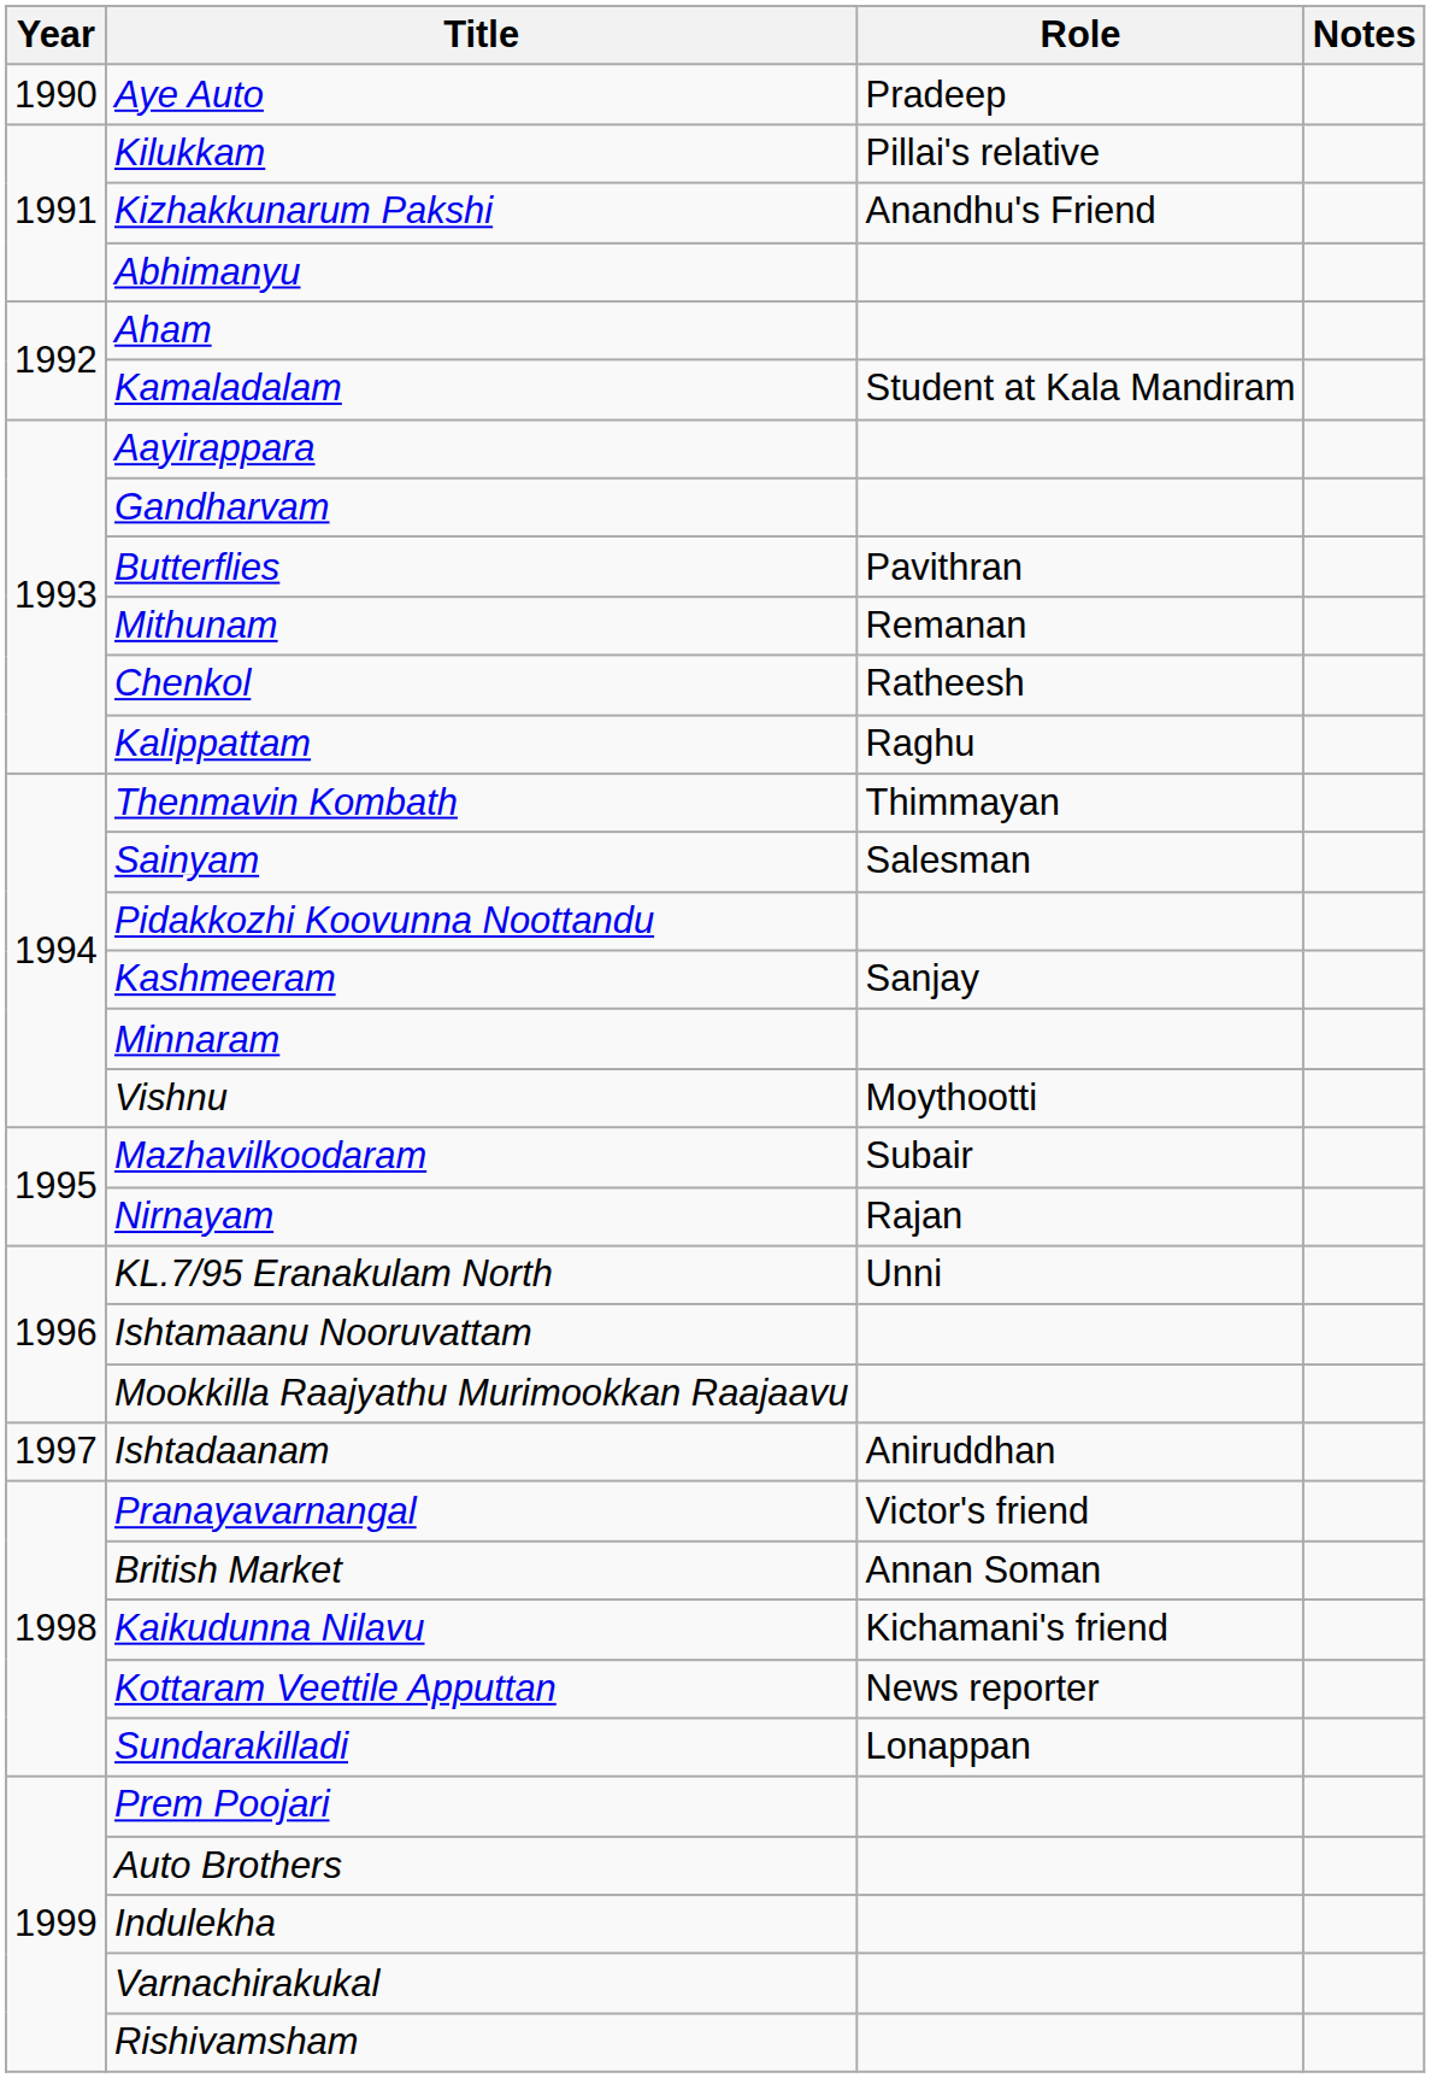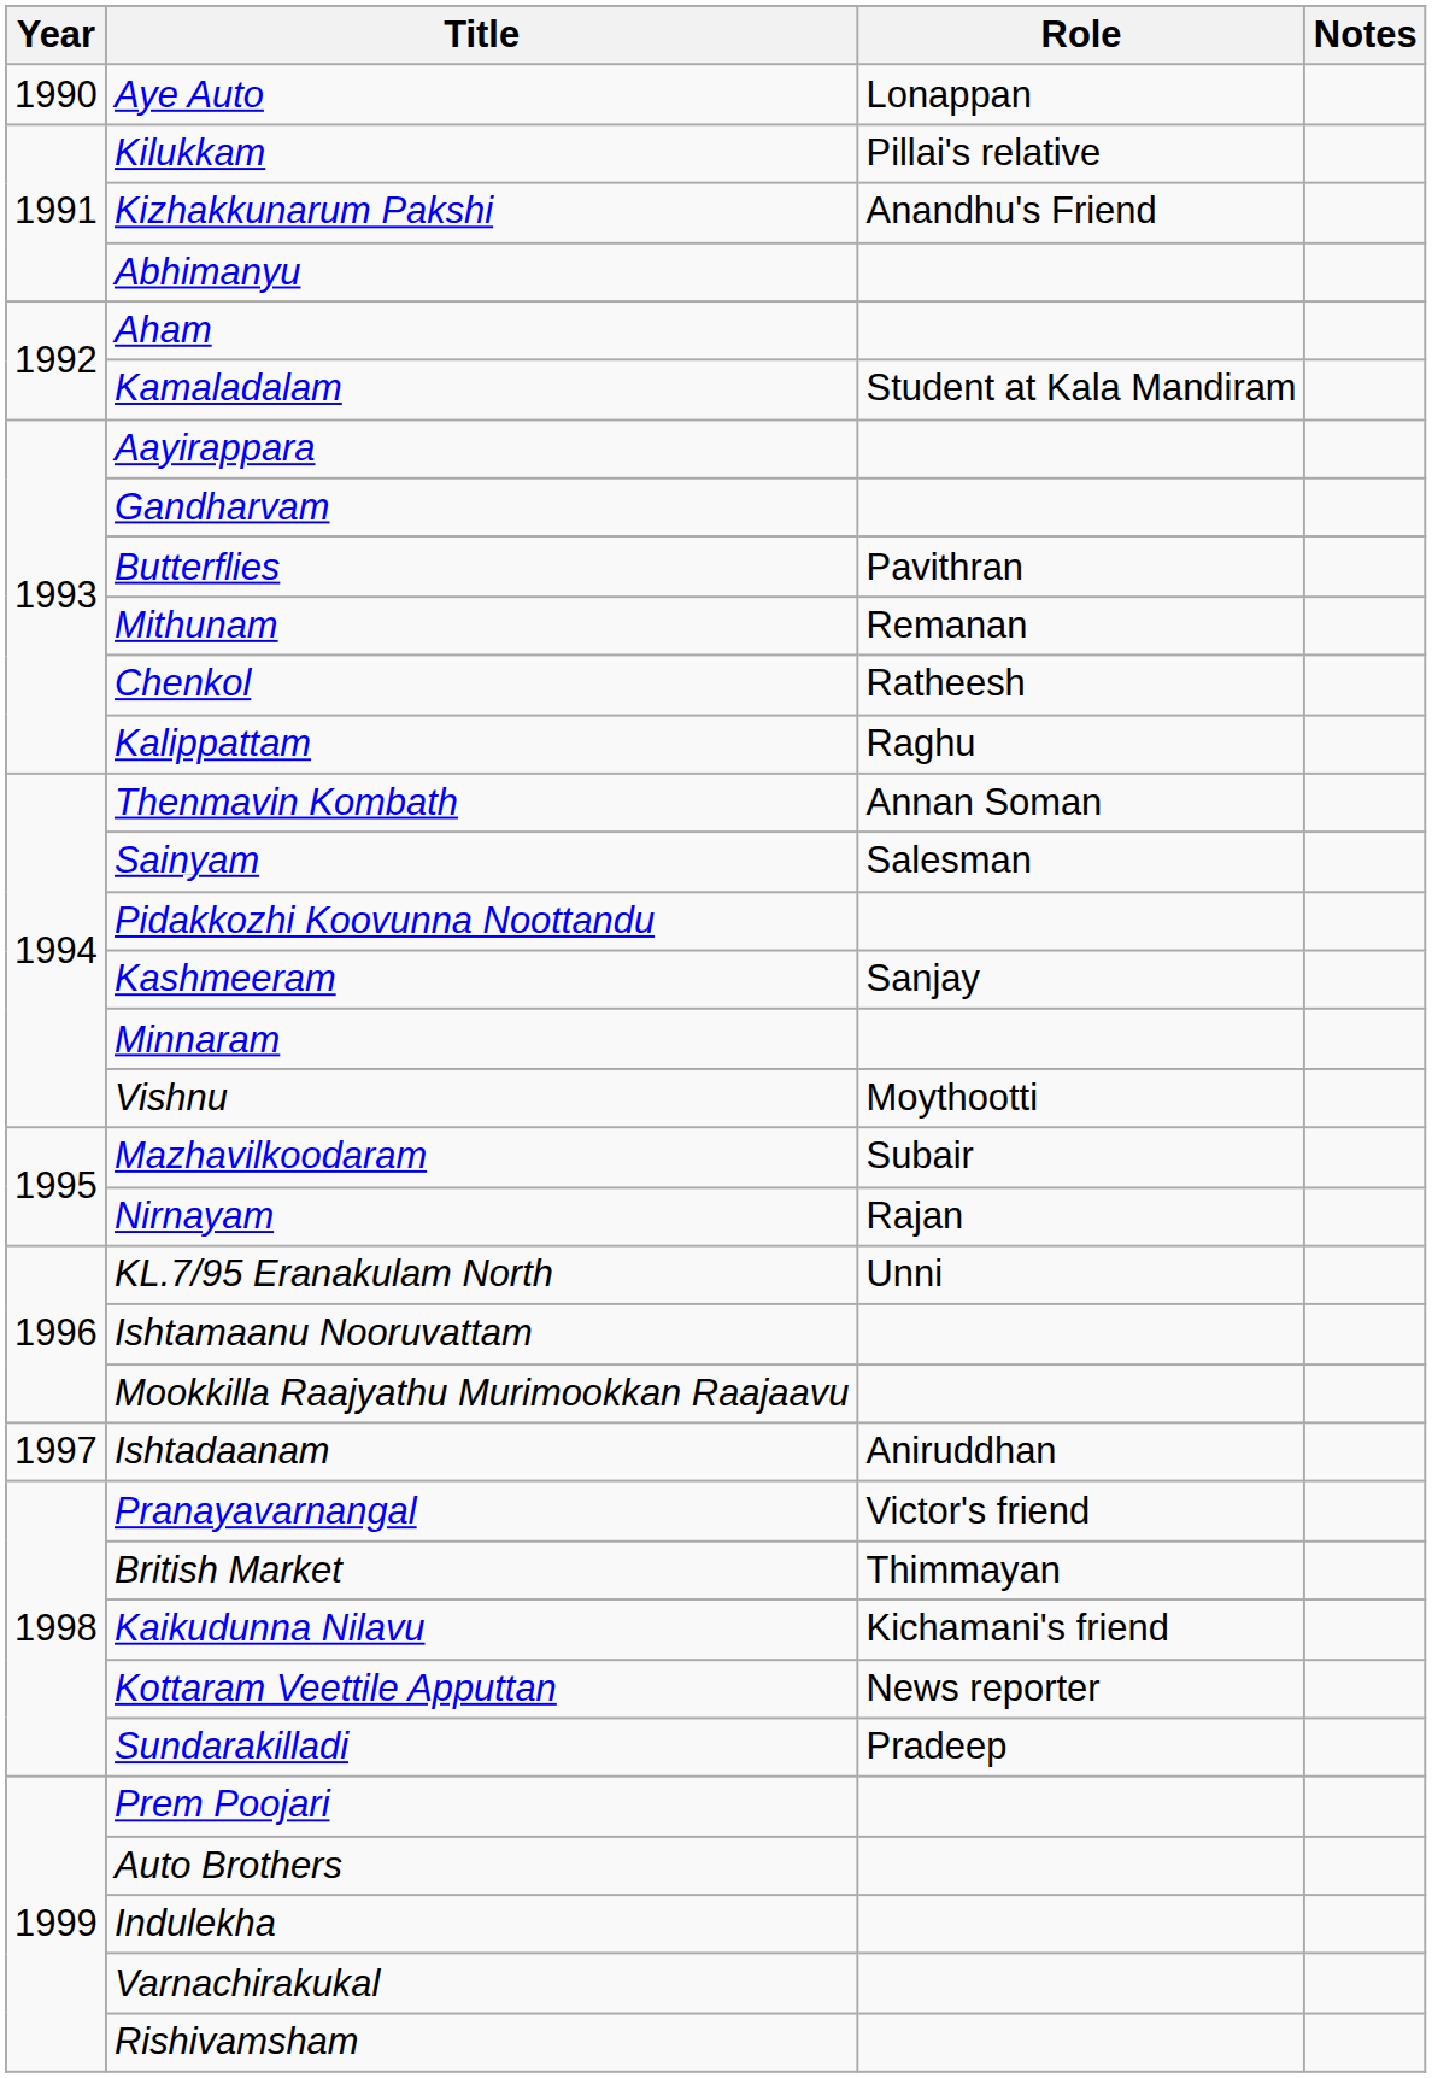Aye Auto | Role: Pradeep -> Lonappan
Thenmavin Kombath | Role: Thimmayan -> Annan Soman
British Market | Role: Annan Soman -> Thimmayan
Sundarakilladi | Role: Lonappan -> Pradeep
